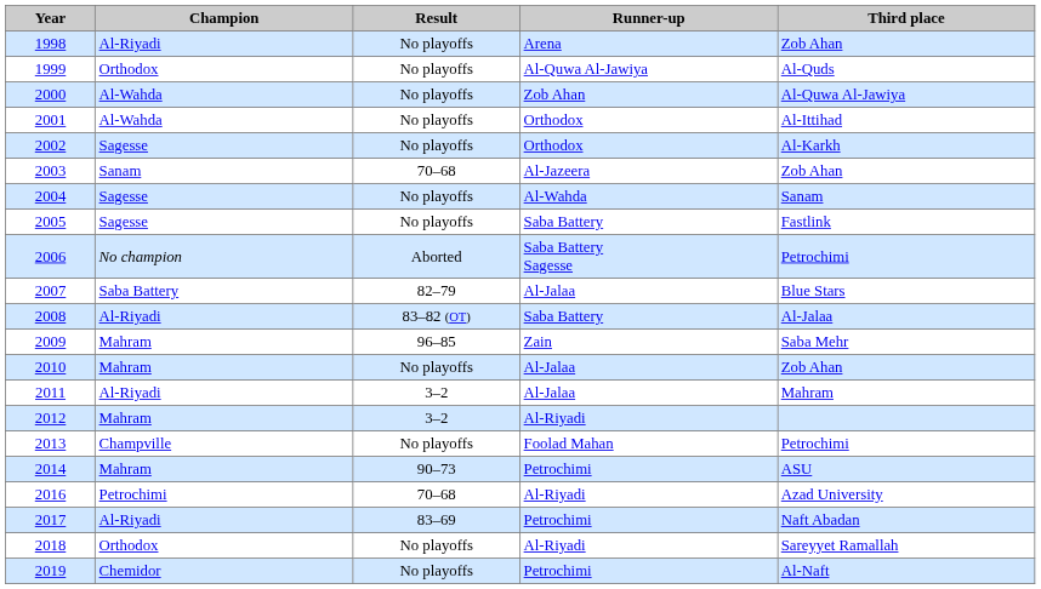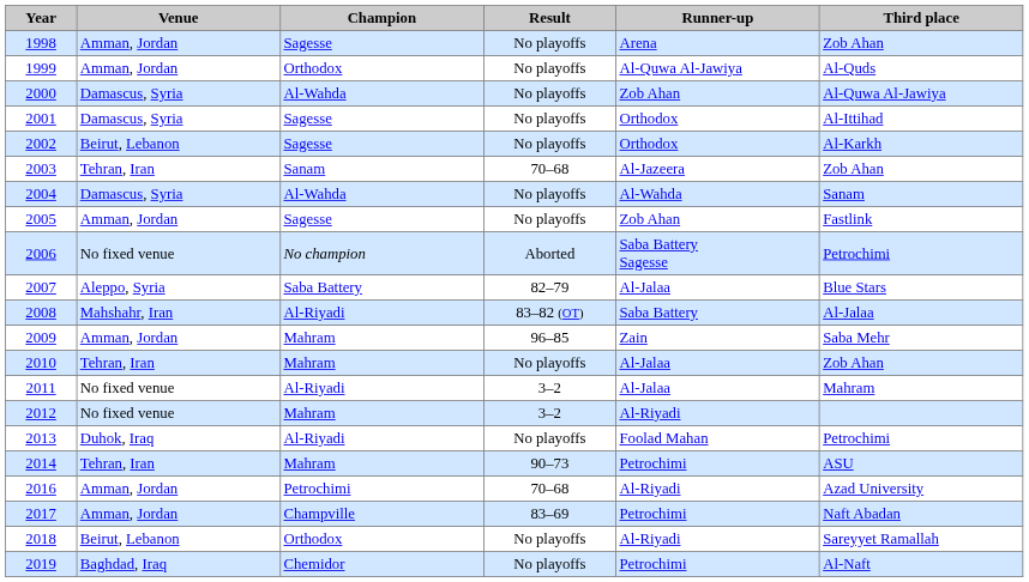+ column: Venue | Amman, Jordan | Amman, Jordan | Damascus, Syria | Damascus, Syria | Beirut, Lebanon | Tehran, Iran | Damascus, Syria | Amman, Jordan | No fixed venue | Aleppo, Syria | Mahshahr, Iran | Amman, Jordan | Tehran, Iran | No fixed venue | No fixed venue | Duhok, Iraq | Tehran, Iran | Amman, Jordan | Amman, Jordan | Beirut, Lebanon | Baghdad, Iraq
1998 | Champion: Al-Riyadi -> Sagesse
2001 | Champion: Al-Wahda -> Sagesse
2004 | Champion: Sagesse -> Al-Wahda
2005 | Runner-up: Saba Battery -> Zob Ahan
2013 | Champion: Champville -> Al-Riyadi
2017 | Champion: Al-Riyadi -> Champville
